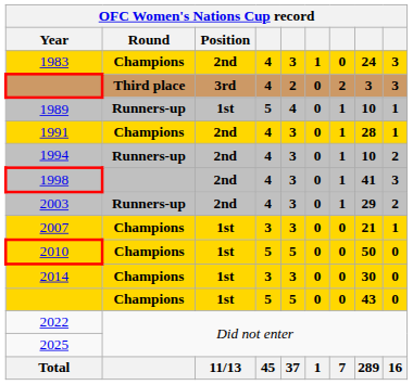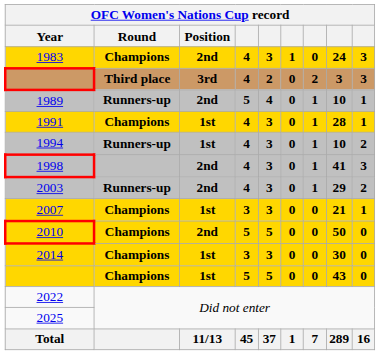1989 | Position: 1st -> 2nd
1991 | Position: 2nd -> 1st
1994 | Position: 2nd -> 1st
2010 | Position: 1st -> 2nd
